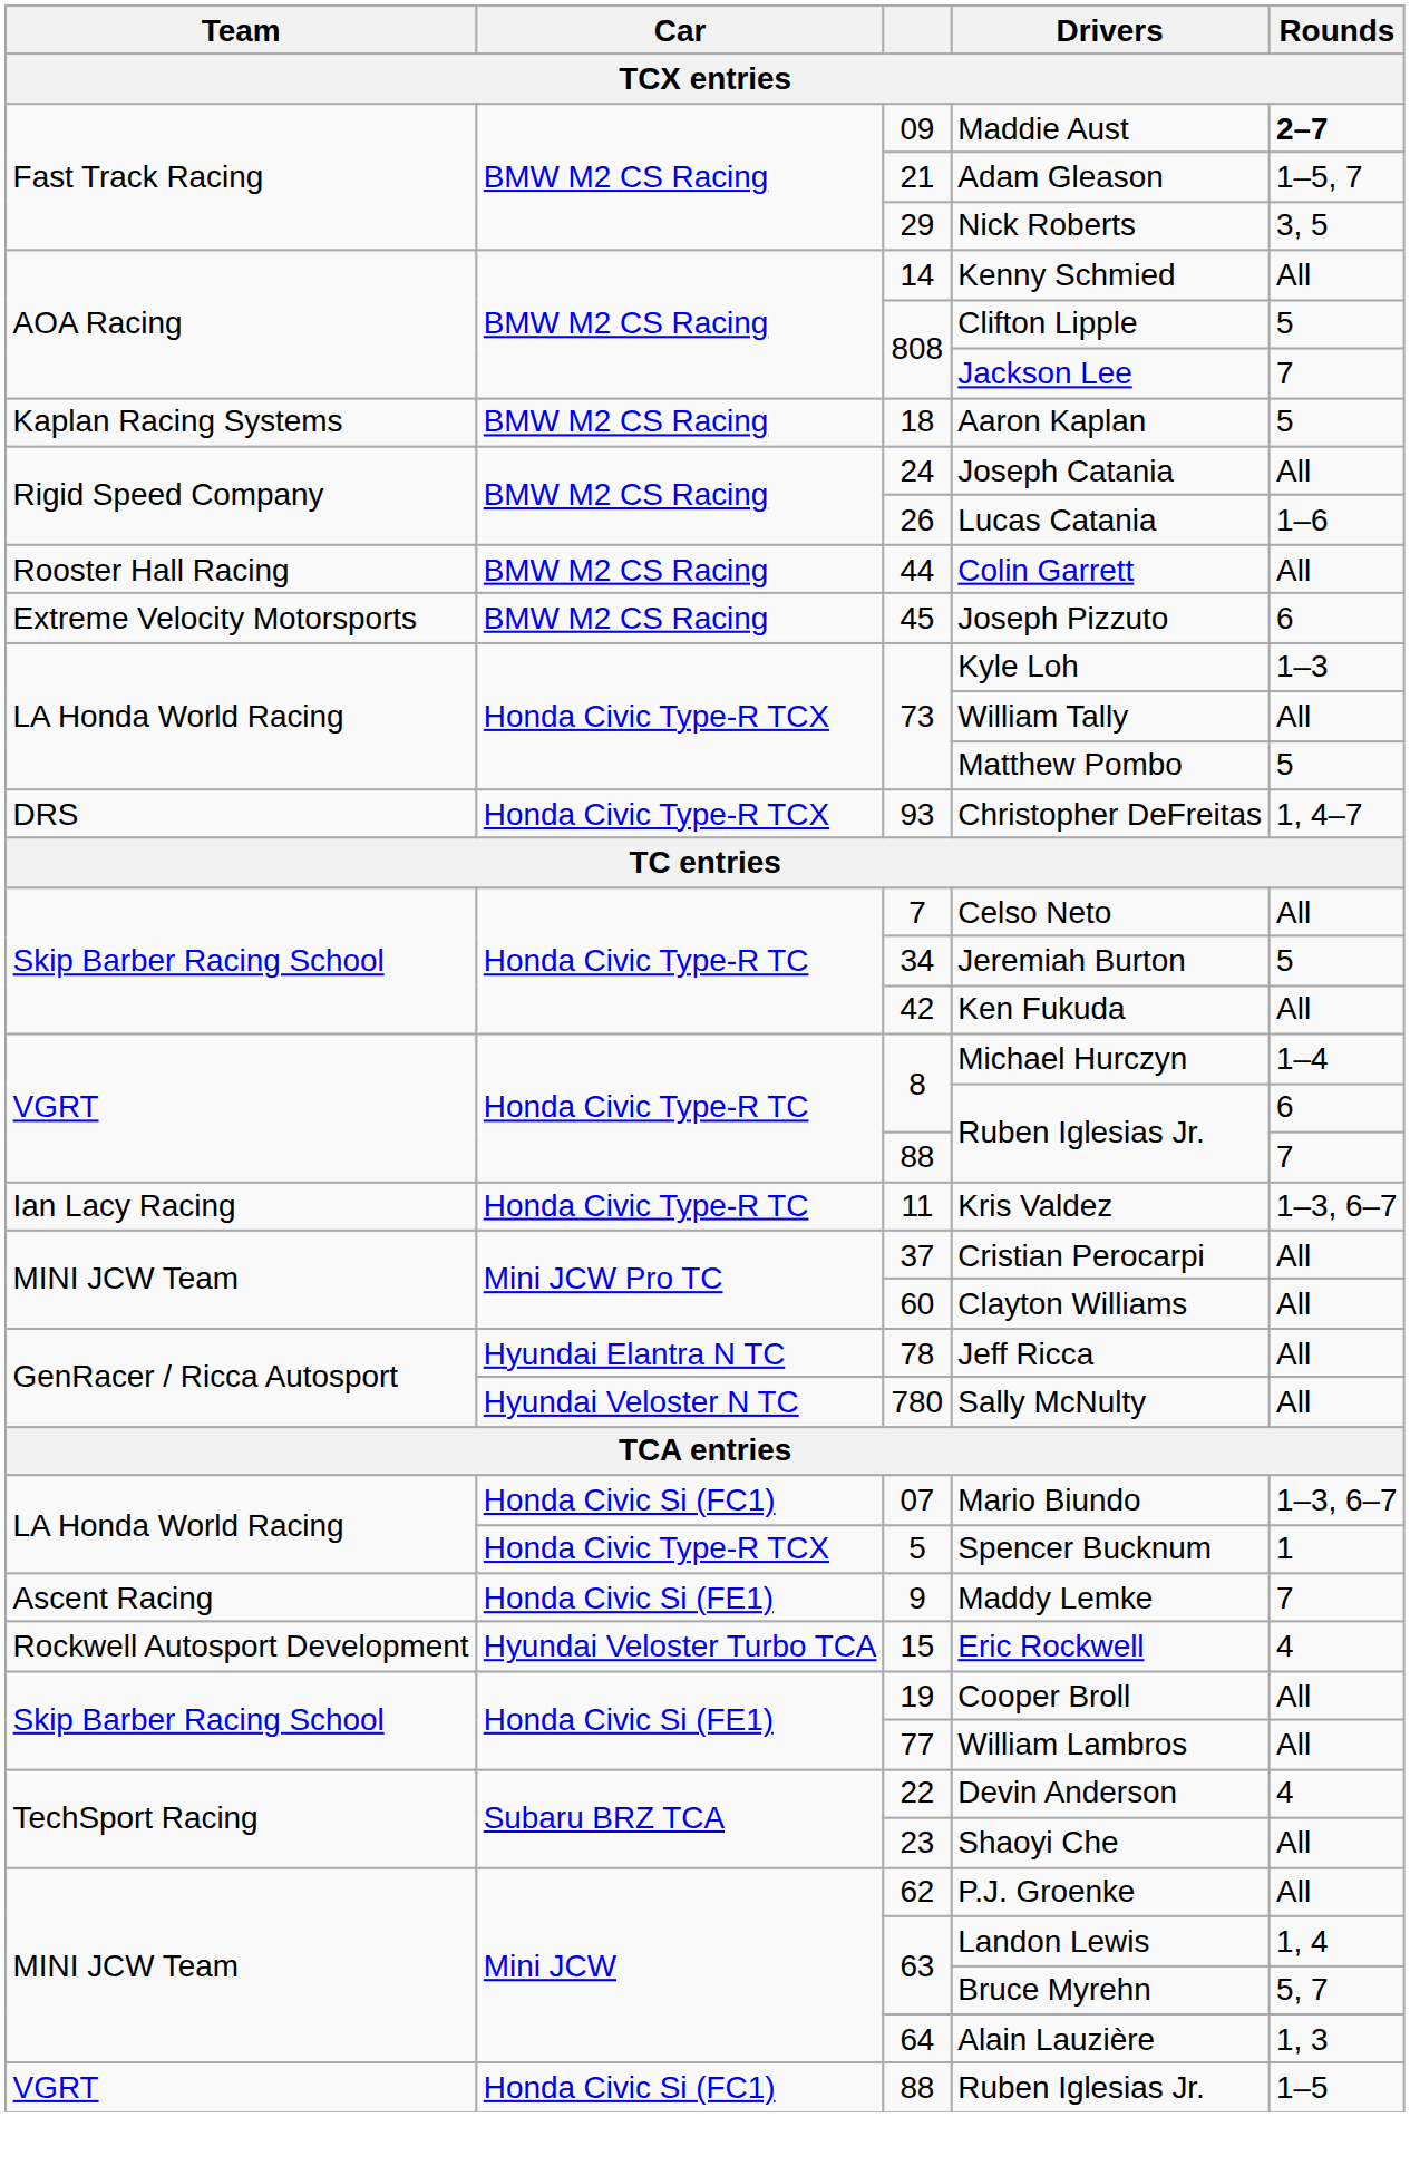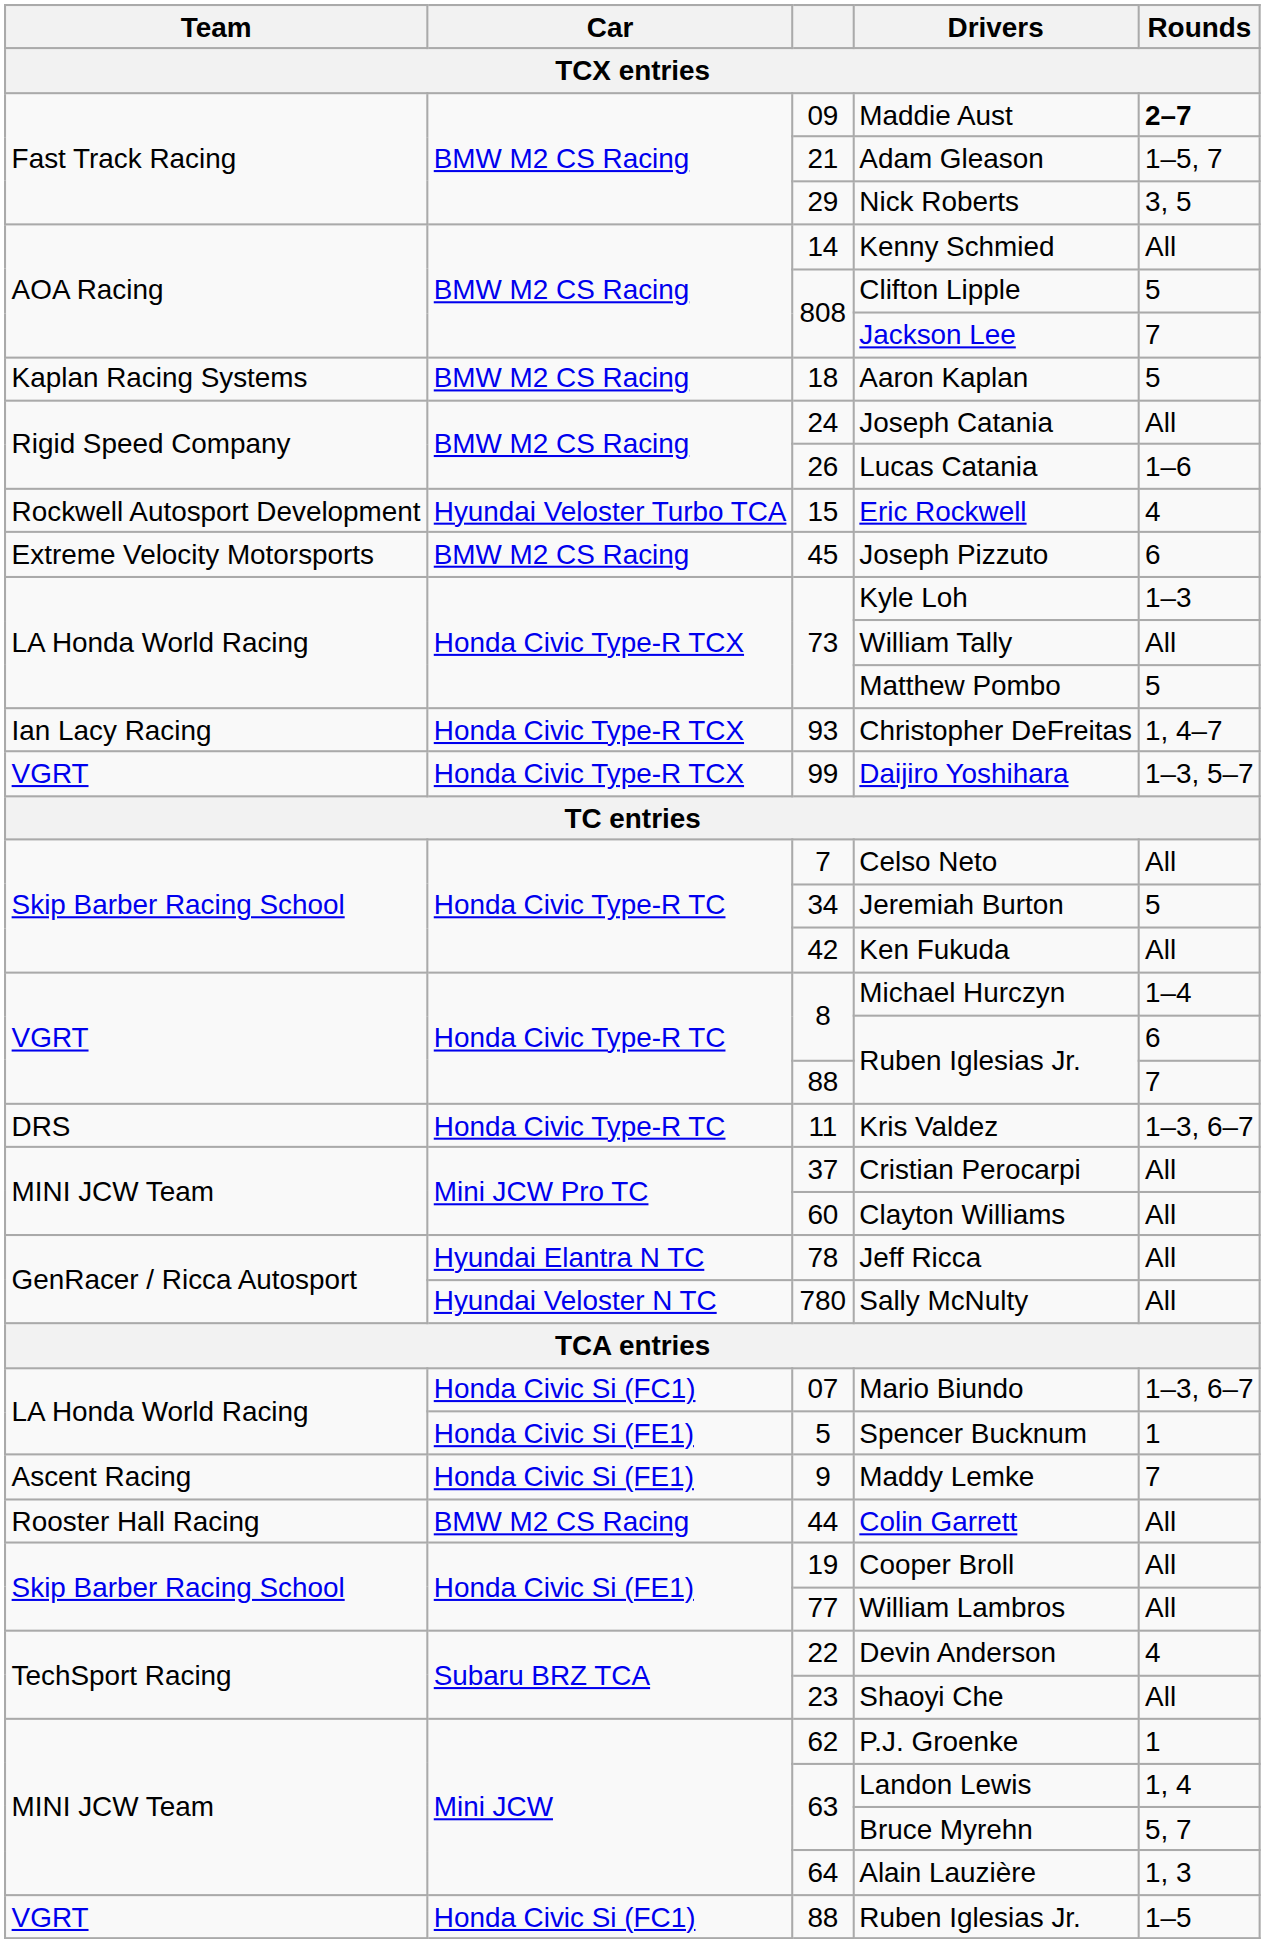rows swapped: Colin Garrett <-> Eric Rockwell
Christopher DeFreitas | Team: DRS -> Ian Lacy Racing
+ row: VGRT | Honda Civic Type-R TCX | 99 | Daijiro Yoshihara | 1–3, 5–7
Kris Valdez | Team: Ian Lacy Racing -> DRS
Spencer Bucknum | Car: Honda Civic Type-R TCX -> Honda Civic Si (FE1)
P.J. Groenke | Rounds: All -> 1
